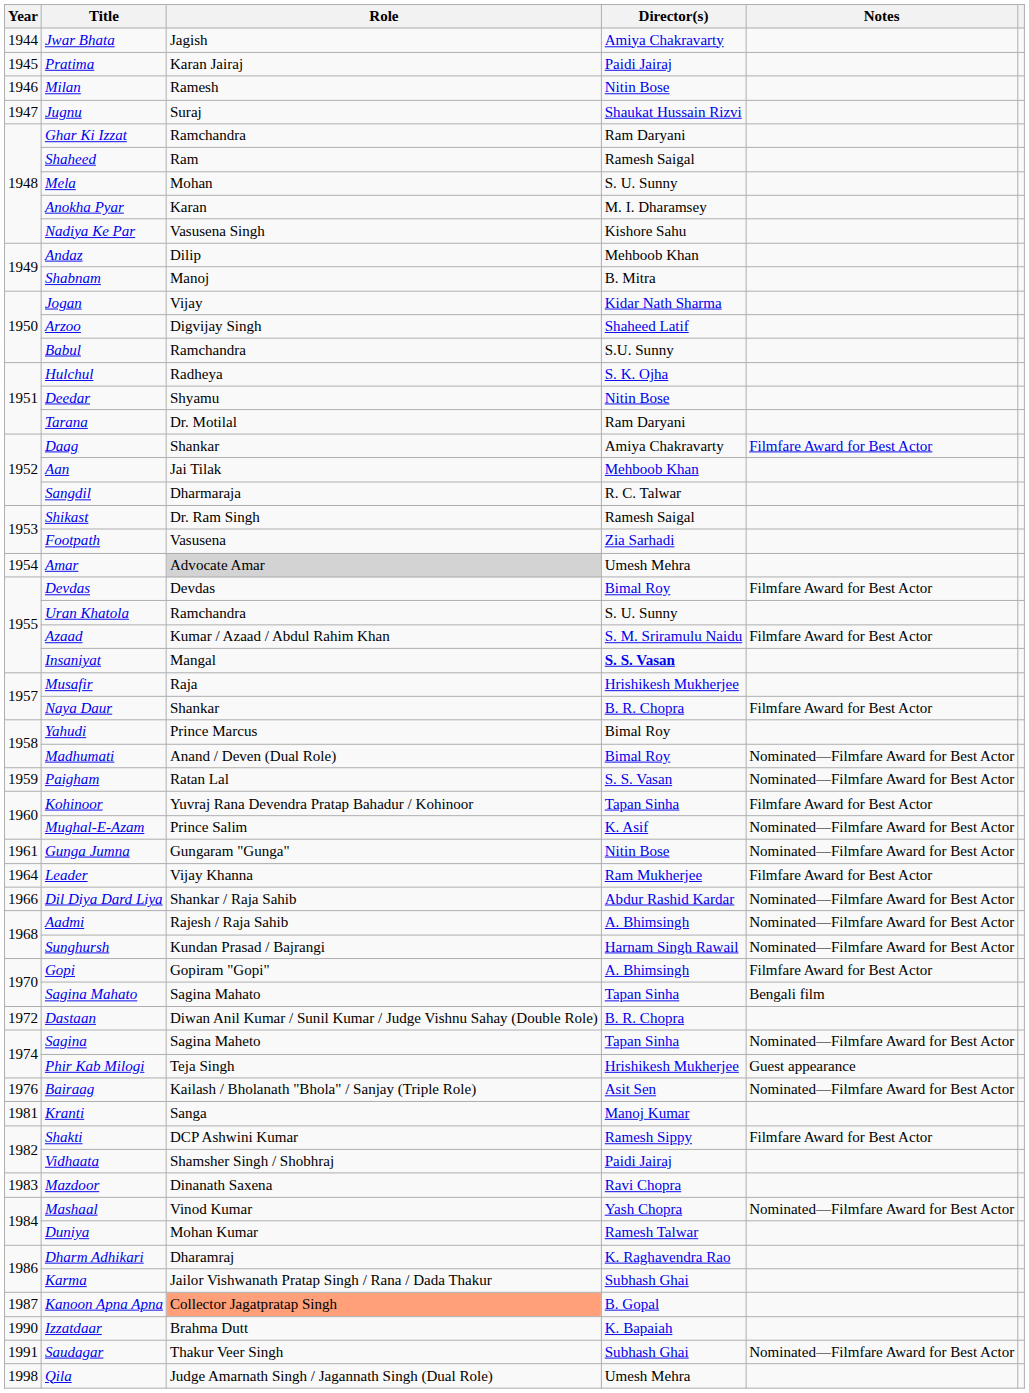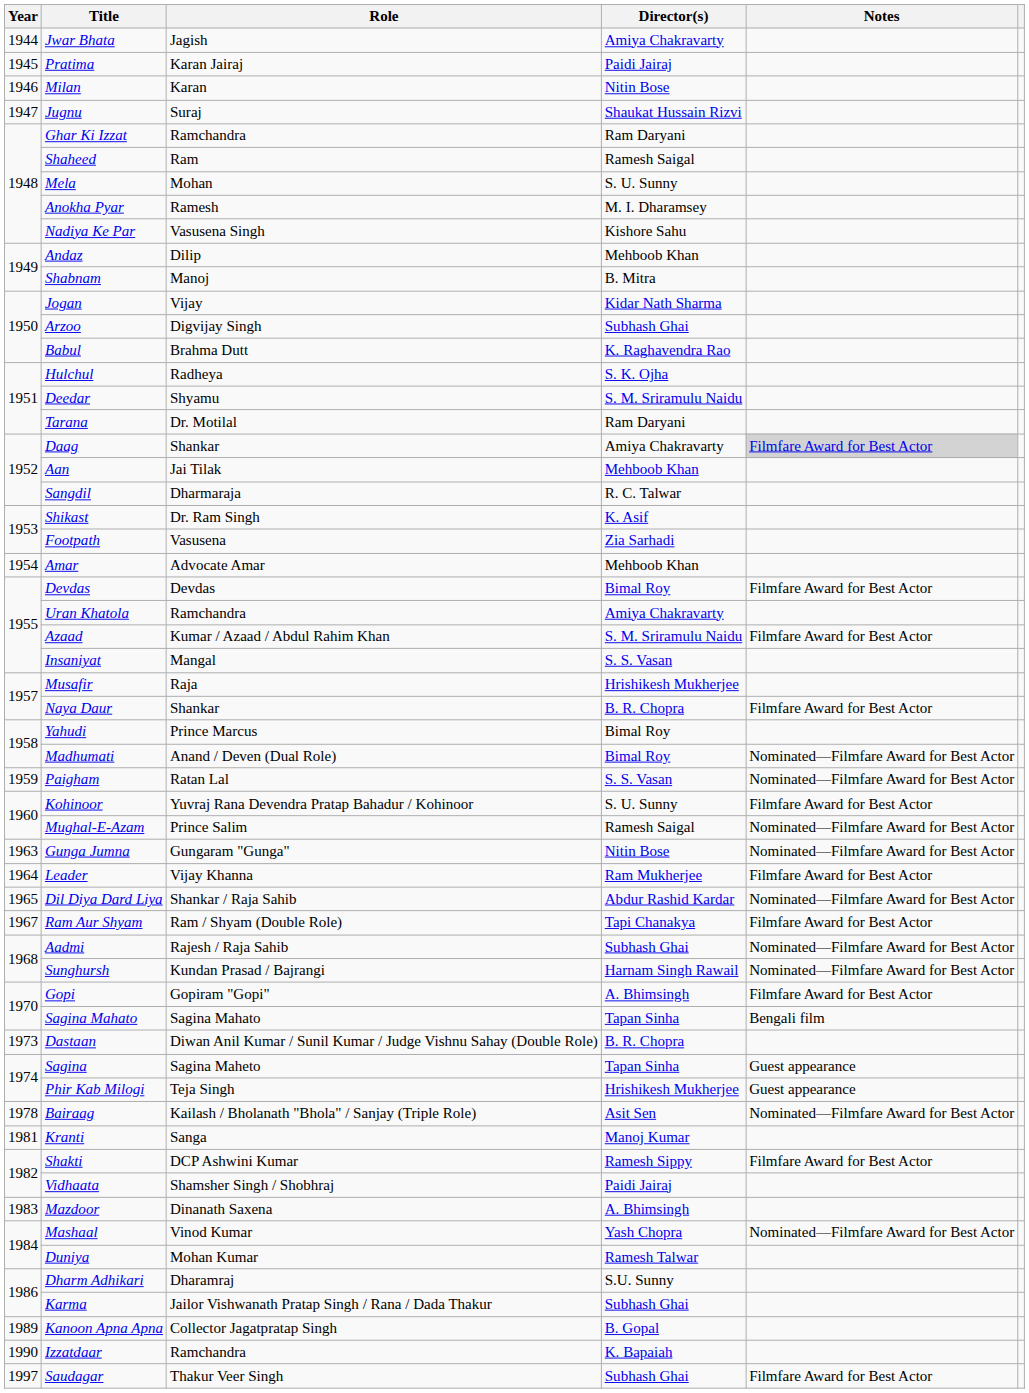Milan | Role: Ramesh -> Karan
Anokha Pyar | Role: Karan -> Ramesh
Arzoo | Director(s): Shaheed Latif -> Subhash Ghai
Babul | Role: Ramchandra -> Brahma Dutt
Babul | Director(s): S.U. Sunny -> K. Raghavendra Rao
Deedar | Director(s): Nitin Bose -> S. M. Sriramulu Naidu
Daag | Notes: no background -> lightgrey background
Shikast | Director(s): Ramesh Saigal -> K. Asif
Amar | Role: lightgrey background -> no background
Amar | Director(s): Umesh Mehra -> Mehboob Khan
Uran Khatola | Director(s): S. U. Sunny -> Amiya Chakravarty
Insaniyat | Director(s): bold -> normal
Kohinoor | Director(s): Tapan Sinha -> S. U. Sunny
Mughal-E-Azam | Director(s): K. Asif -> Ramesh Saigal
Gunga Jumna | Year: 1961 -> 1963
Dil Diya Dard Liya | Year: 1966 -> 1965
+ row: 1967 | Ram Aur Shyam | Ram / Shyam (Double Role) | Tapi Chanakya | Filmfare Award for Best Actor
Aadmi | Director(s): A. Bhimsingh -> Subhash Ghai
Dastaan | Year: 1972 -> 1973
Sagina | Notes: Nominated—Filmfare Award for Best Actor -> Guest appearance
Bairaag | Year: 1976 -> 1978
Mazdoor | Director(s): Ravi Chopra -> A. Bhimsingh
Dharm Adhikari | Director(s): K. Raghavendra Rao -> S.U. Sunny
Kanoon Apna Apna | Year: 1987 -> 1989
Kanoon Apna Apna | Role: lightsalmon background -> no background
Izzatdaar | Role: Brahma Dutt -> Ramchandra
Saudagar | Year: 1991 -> 1997
Saudagar | Notes: Nominated—Filmfare Award for Best Actor -> Filmfare Award for Best Actor
- row: 1998 | Qila | Judge Amarnath Singh / Jagannath Singh (Dual Role) | Umesh Mehra
